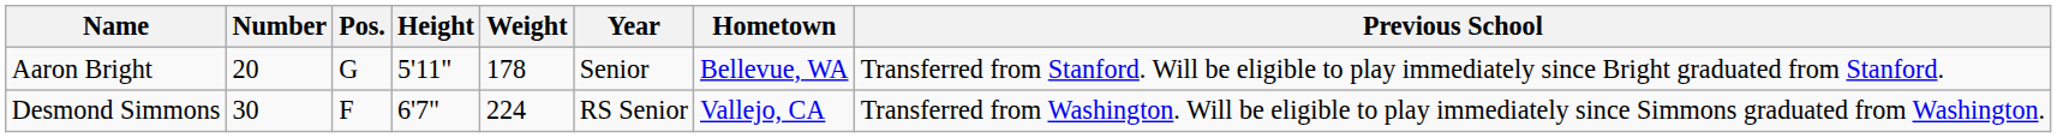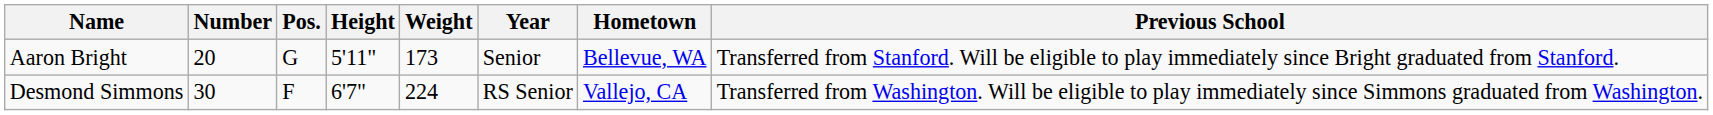Aaron Bright | Weight: 178 -> 173
